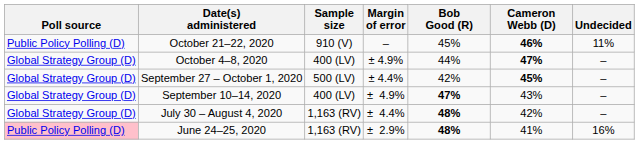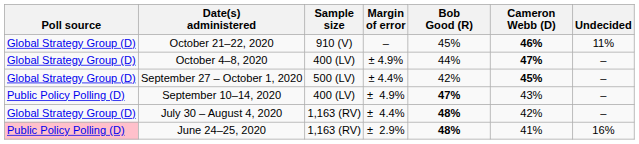October 21–22, 2020 | Poll source: Public Policy Polling (D) -> Global Strategy Group (D)
September 10–14, 2020 | Poll source: Global Strategy Group (D) -> Public Policy Polling (D)
